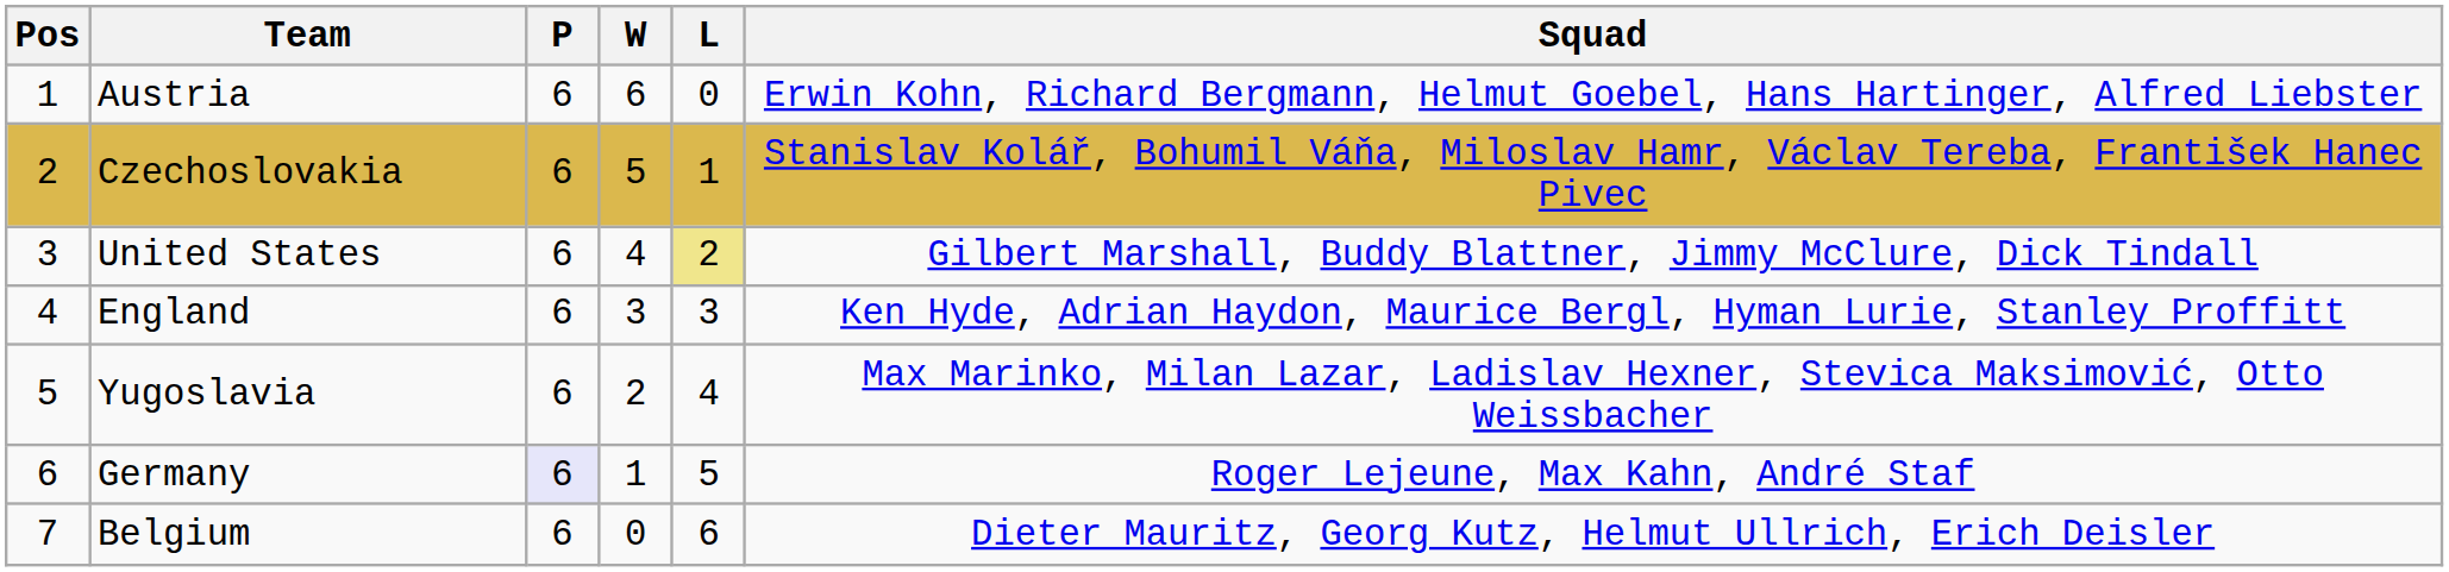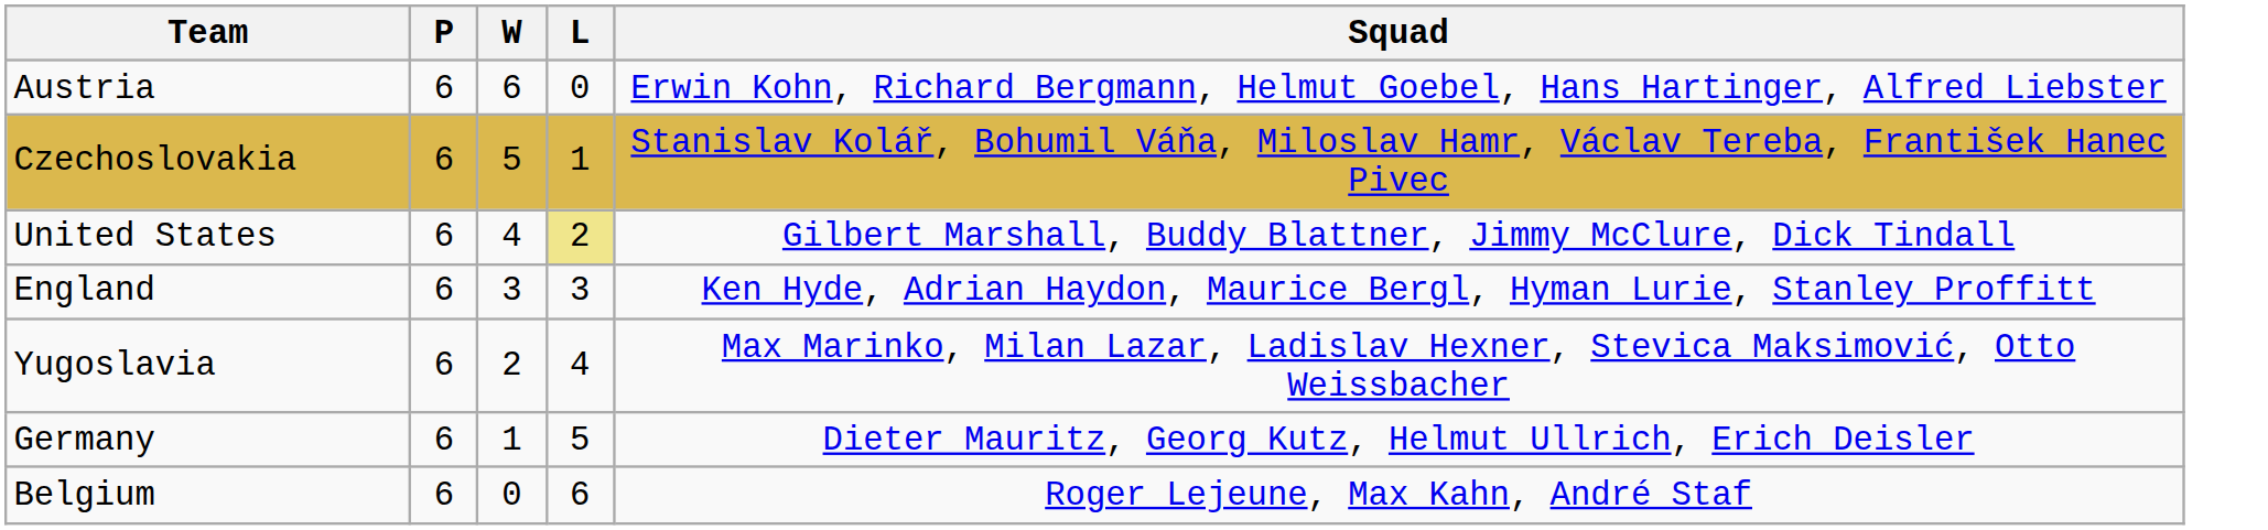- column: Pos | 1 | 2 | 3 | 4 | 5 | 6 | 7
Germany | P: lavender background -> no background
Germany | Squad: Roger Lejeune, Max Kahn, André Staf -> Dieter Mauritz, Georg Kutz, Helmut Ullrich, Erich Deisler
Belgium | Squad: Dieter Mauritz, Georg Kutz, Helmut Ullrich, Erich Deisler -> Roger Lejeune, Max Kahn, André Staf
